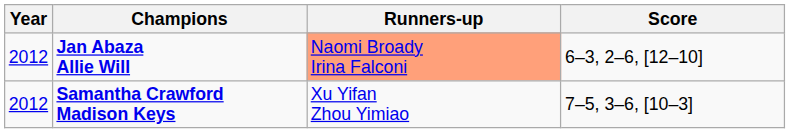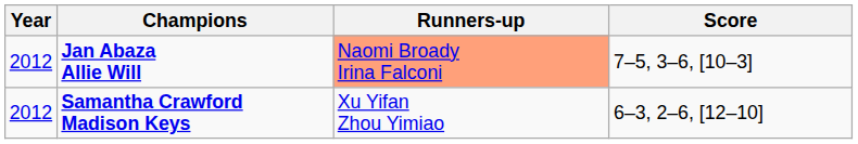Jan Abaza Allie Will | Score: 6–3, 2–6, [12–10] -> 7–5, 3–6, [10–3]
Samantha Crawford Madison Keys | Score: 7–5, 3–6, [10–3] -> 6–3, 2–6, [12–10]
